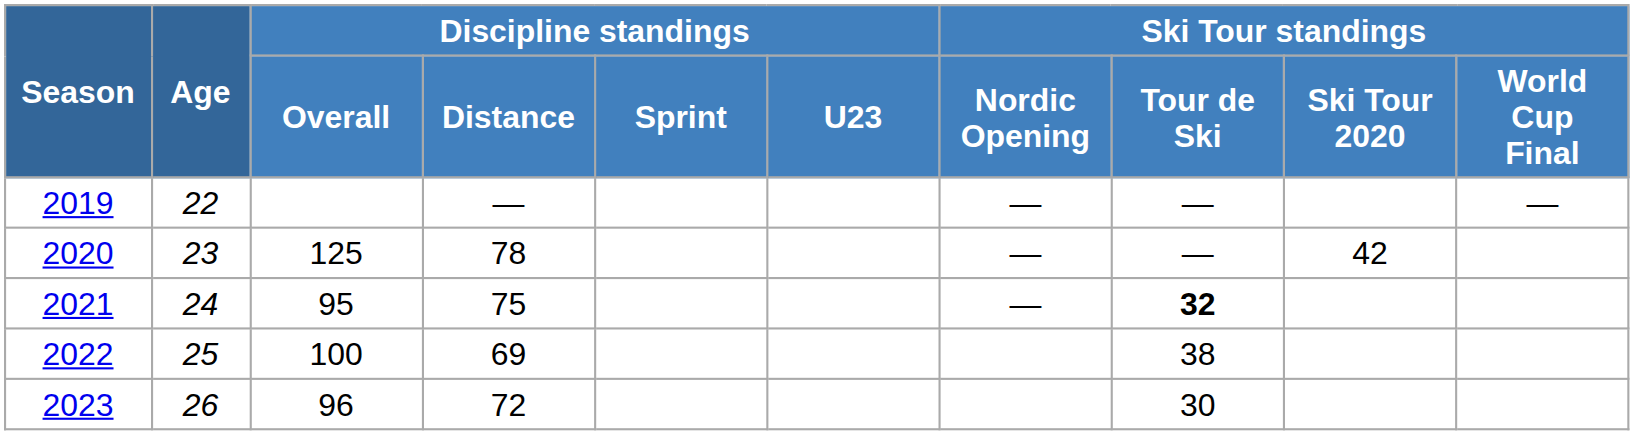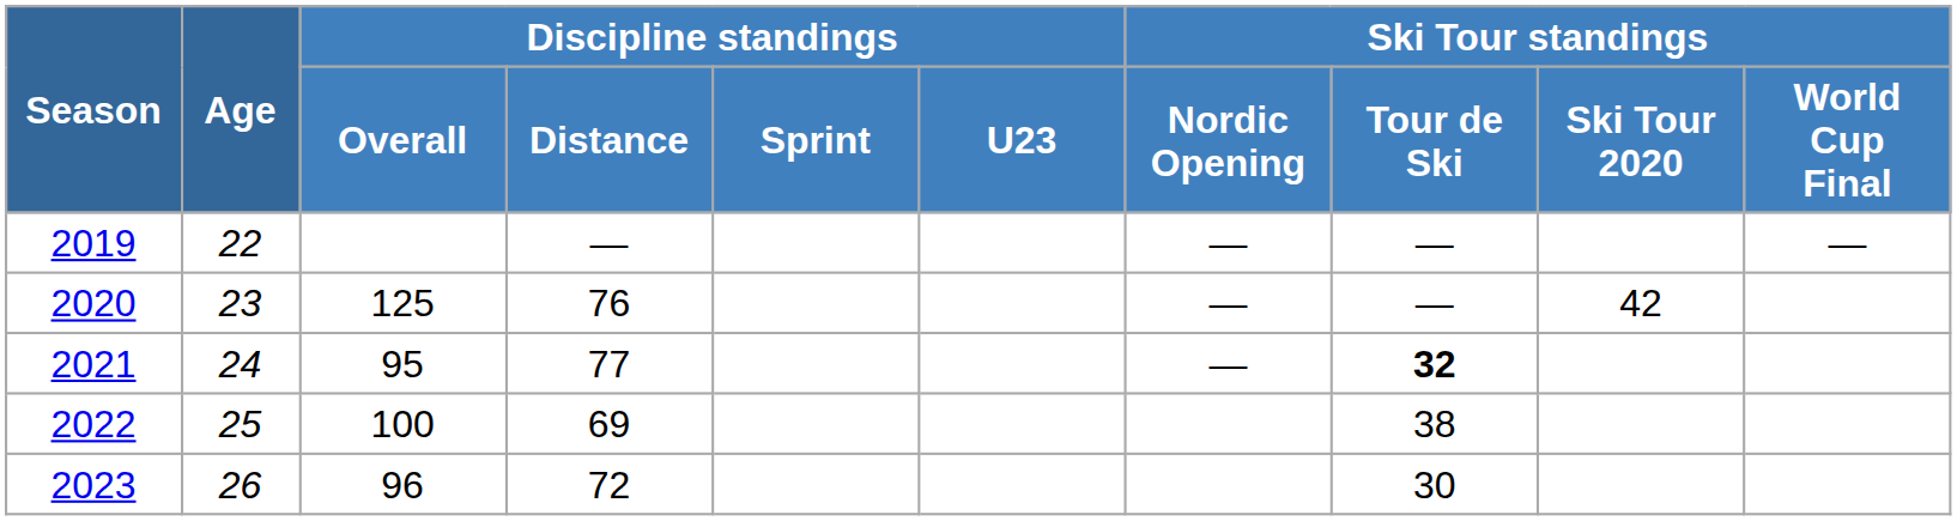2020 | Discipline standings / Distance: 78 -> 76
2021 | Discipline standings / Distance: 75 -> 77
